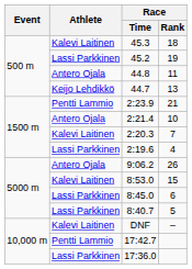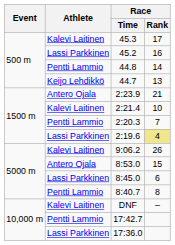45.3 | Race / Rank: 18 -> 17
45.2 | Race / Rank: 19 -> 16
44.8 | Athlete: Antero Ojala -> Pentti Lammio
44.8 | Race / Rank: 11 -> 14
2:23.9 | Athlete: Pentti Lammio -> Antero Ojala
2:21.4 | Athlete: Antero Ojala -> Kalevi Laitinen
2:20.3 | Athlete: Kalevi Laitinen -> Pentti Lammio
2:19.6 | Race / Rank: no background -> khaki background
9:06.2 | Athlete: Antero Ojala -> Kalevi Laitinen
8:53.0 | Athlete: Kalevi Laitinen -> Antero Ojala
8:40.7 | Athlete: Lassi Parkkinen -> Pentti Lammio
8:40.7 | Race / Rank: 5 -> 8
